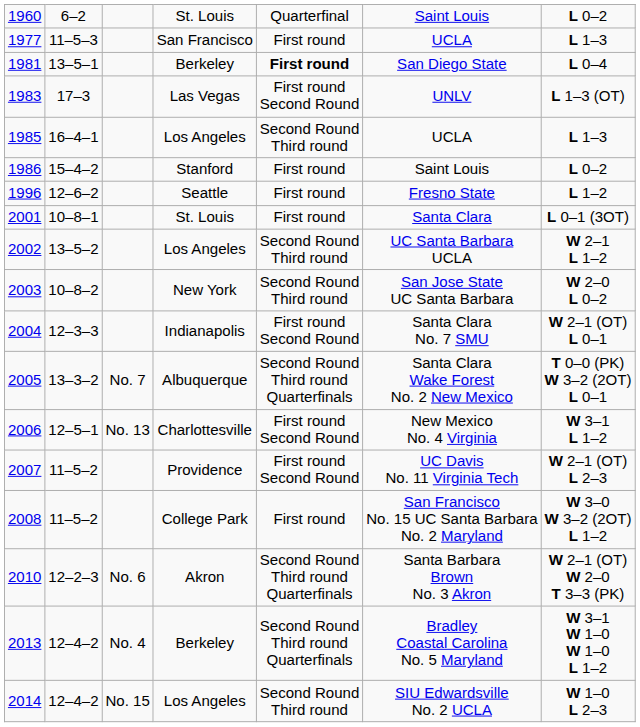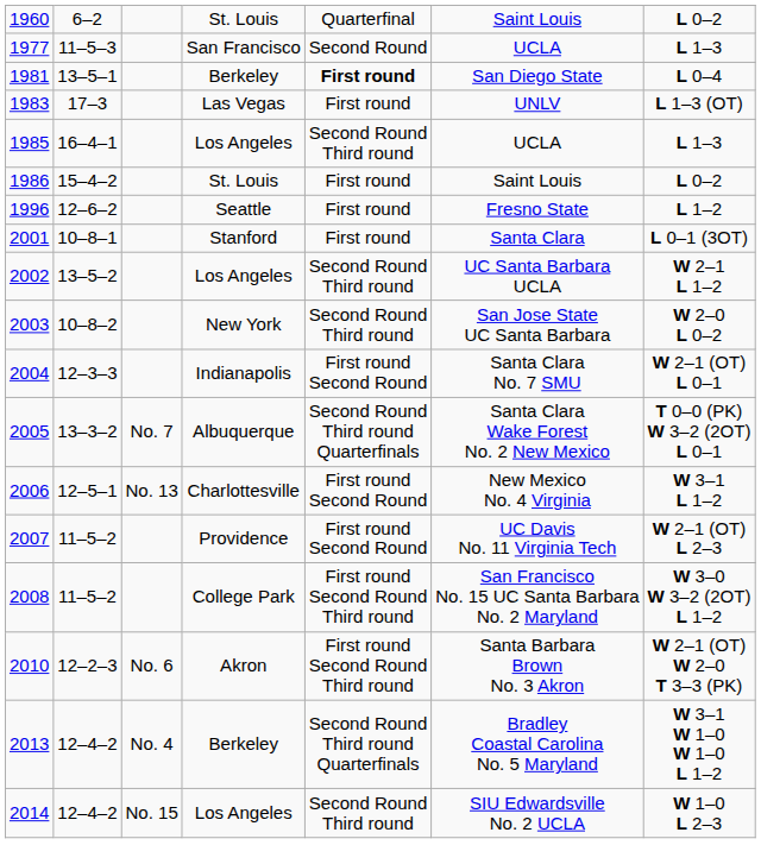1977 | column 5: First round -> Second Round
1983 | column 5: First round Second Round -> First round
1986 | column 4: Stanford -> St. Louis
2001 | column 4: St. Louis -> Stanford
2008 | column 5: First round -> First round Second Round Third round
2010 | column 5: Second Round Third round Quarterfinals -> First round Second Round Third round
